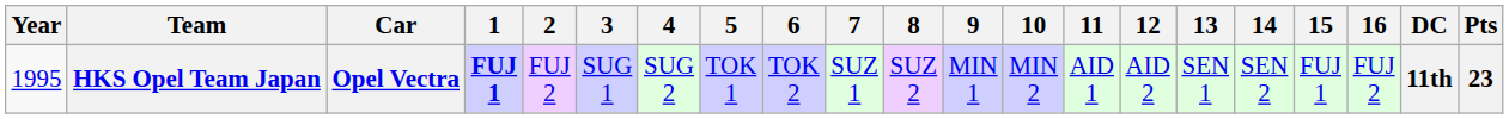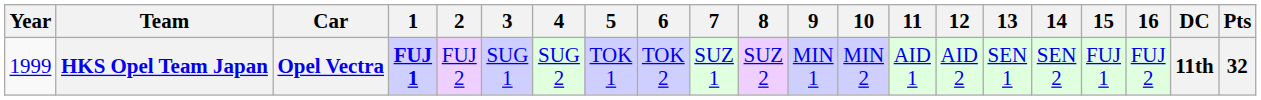HKS Opel Team Japan | Year: 1995 -> 1999
HKS Opel Team Japan | Pts: 23 -> 32
